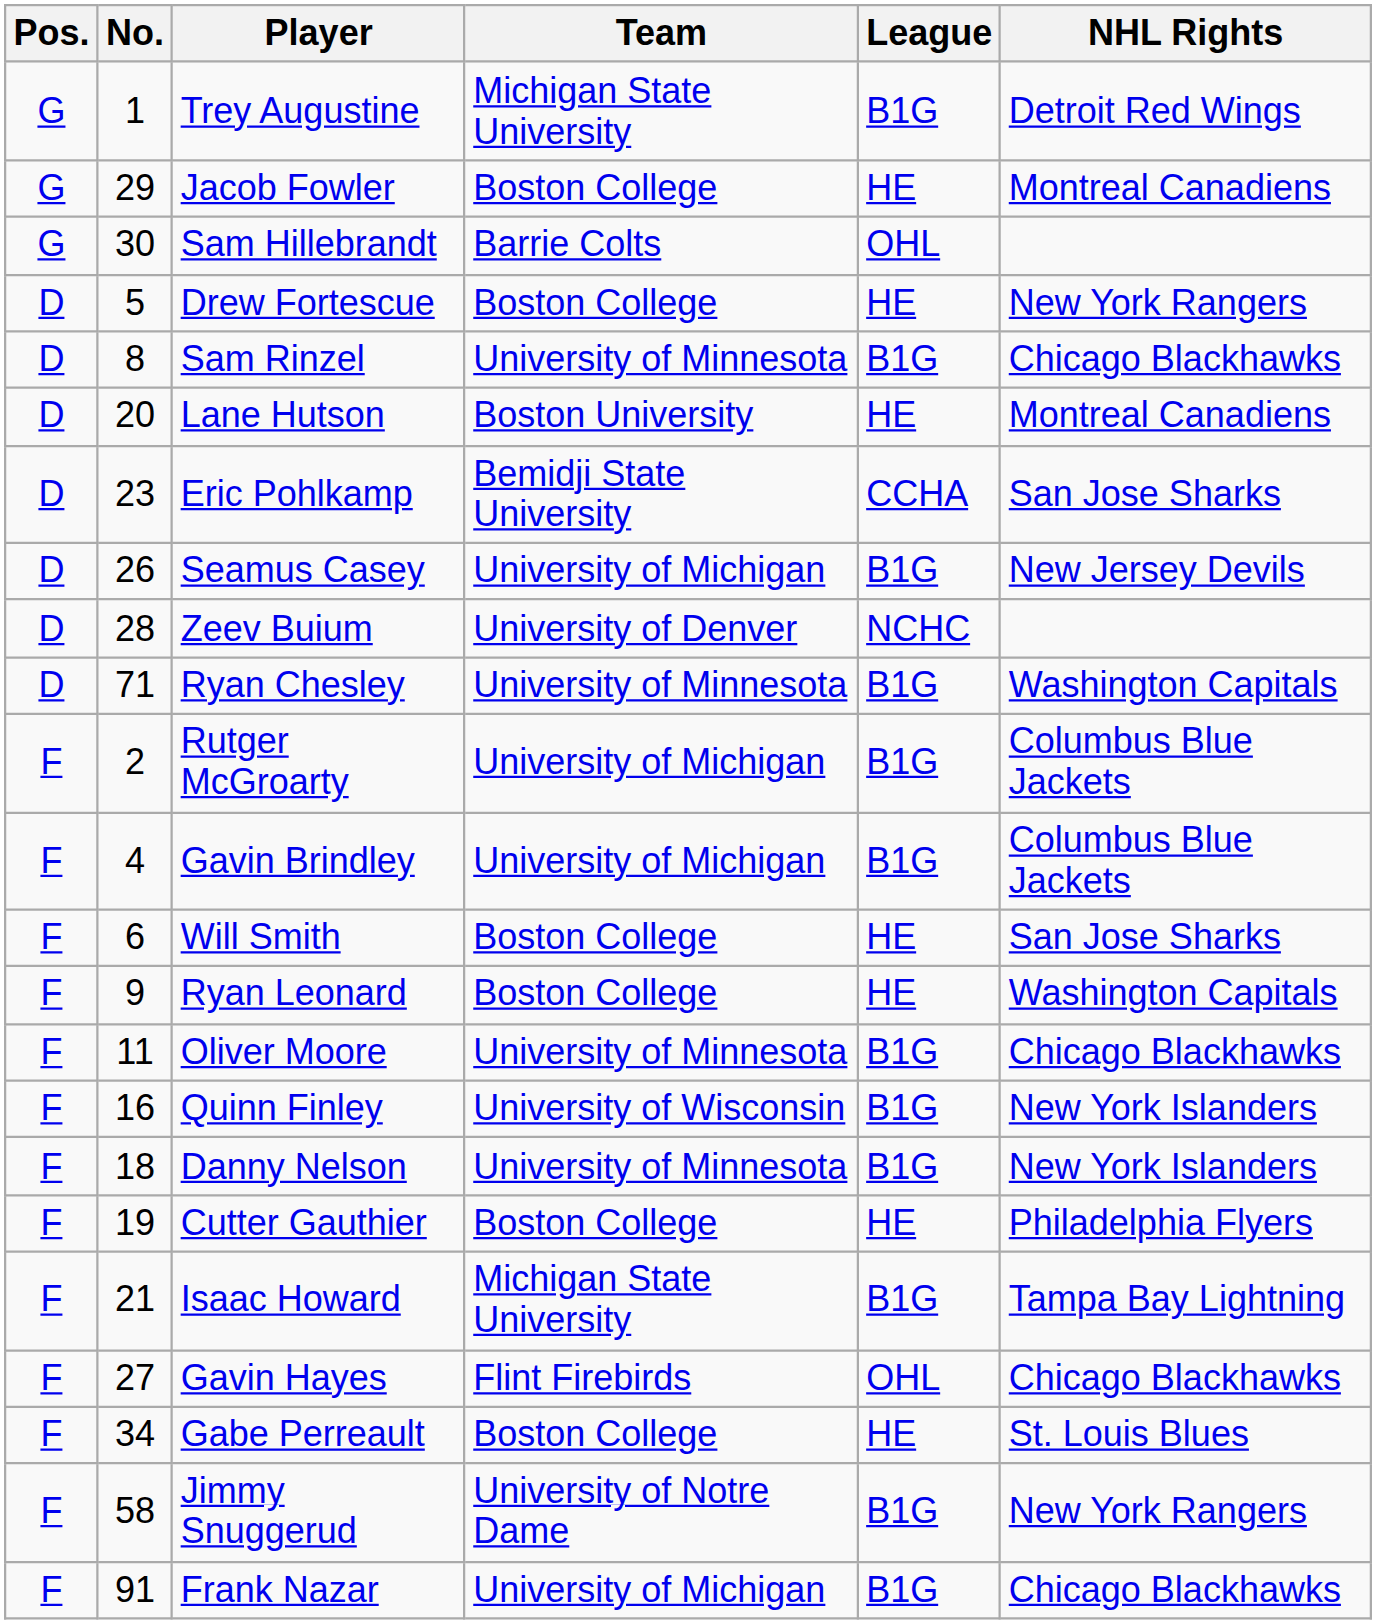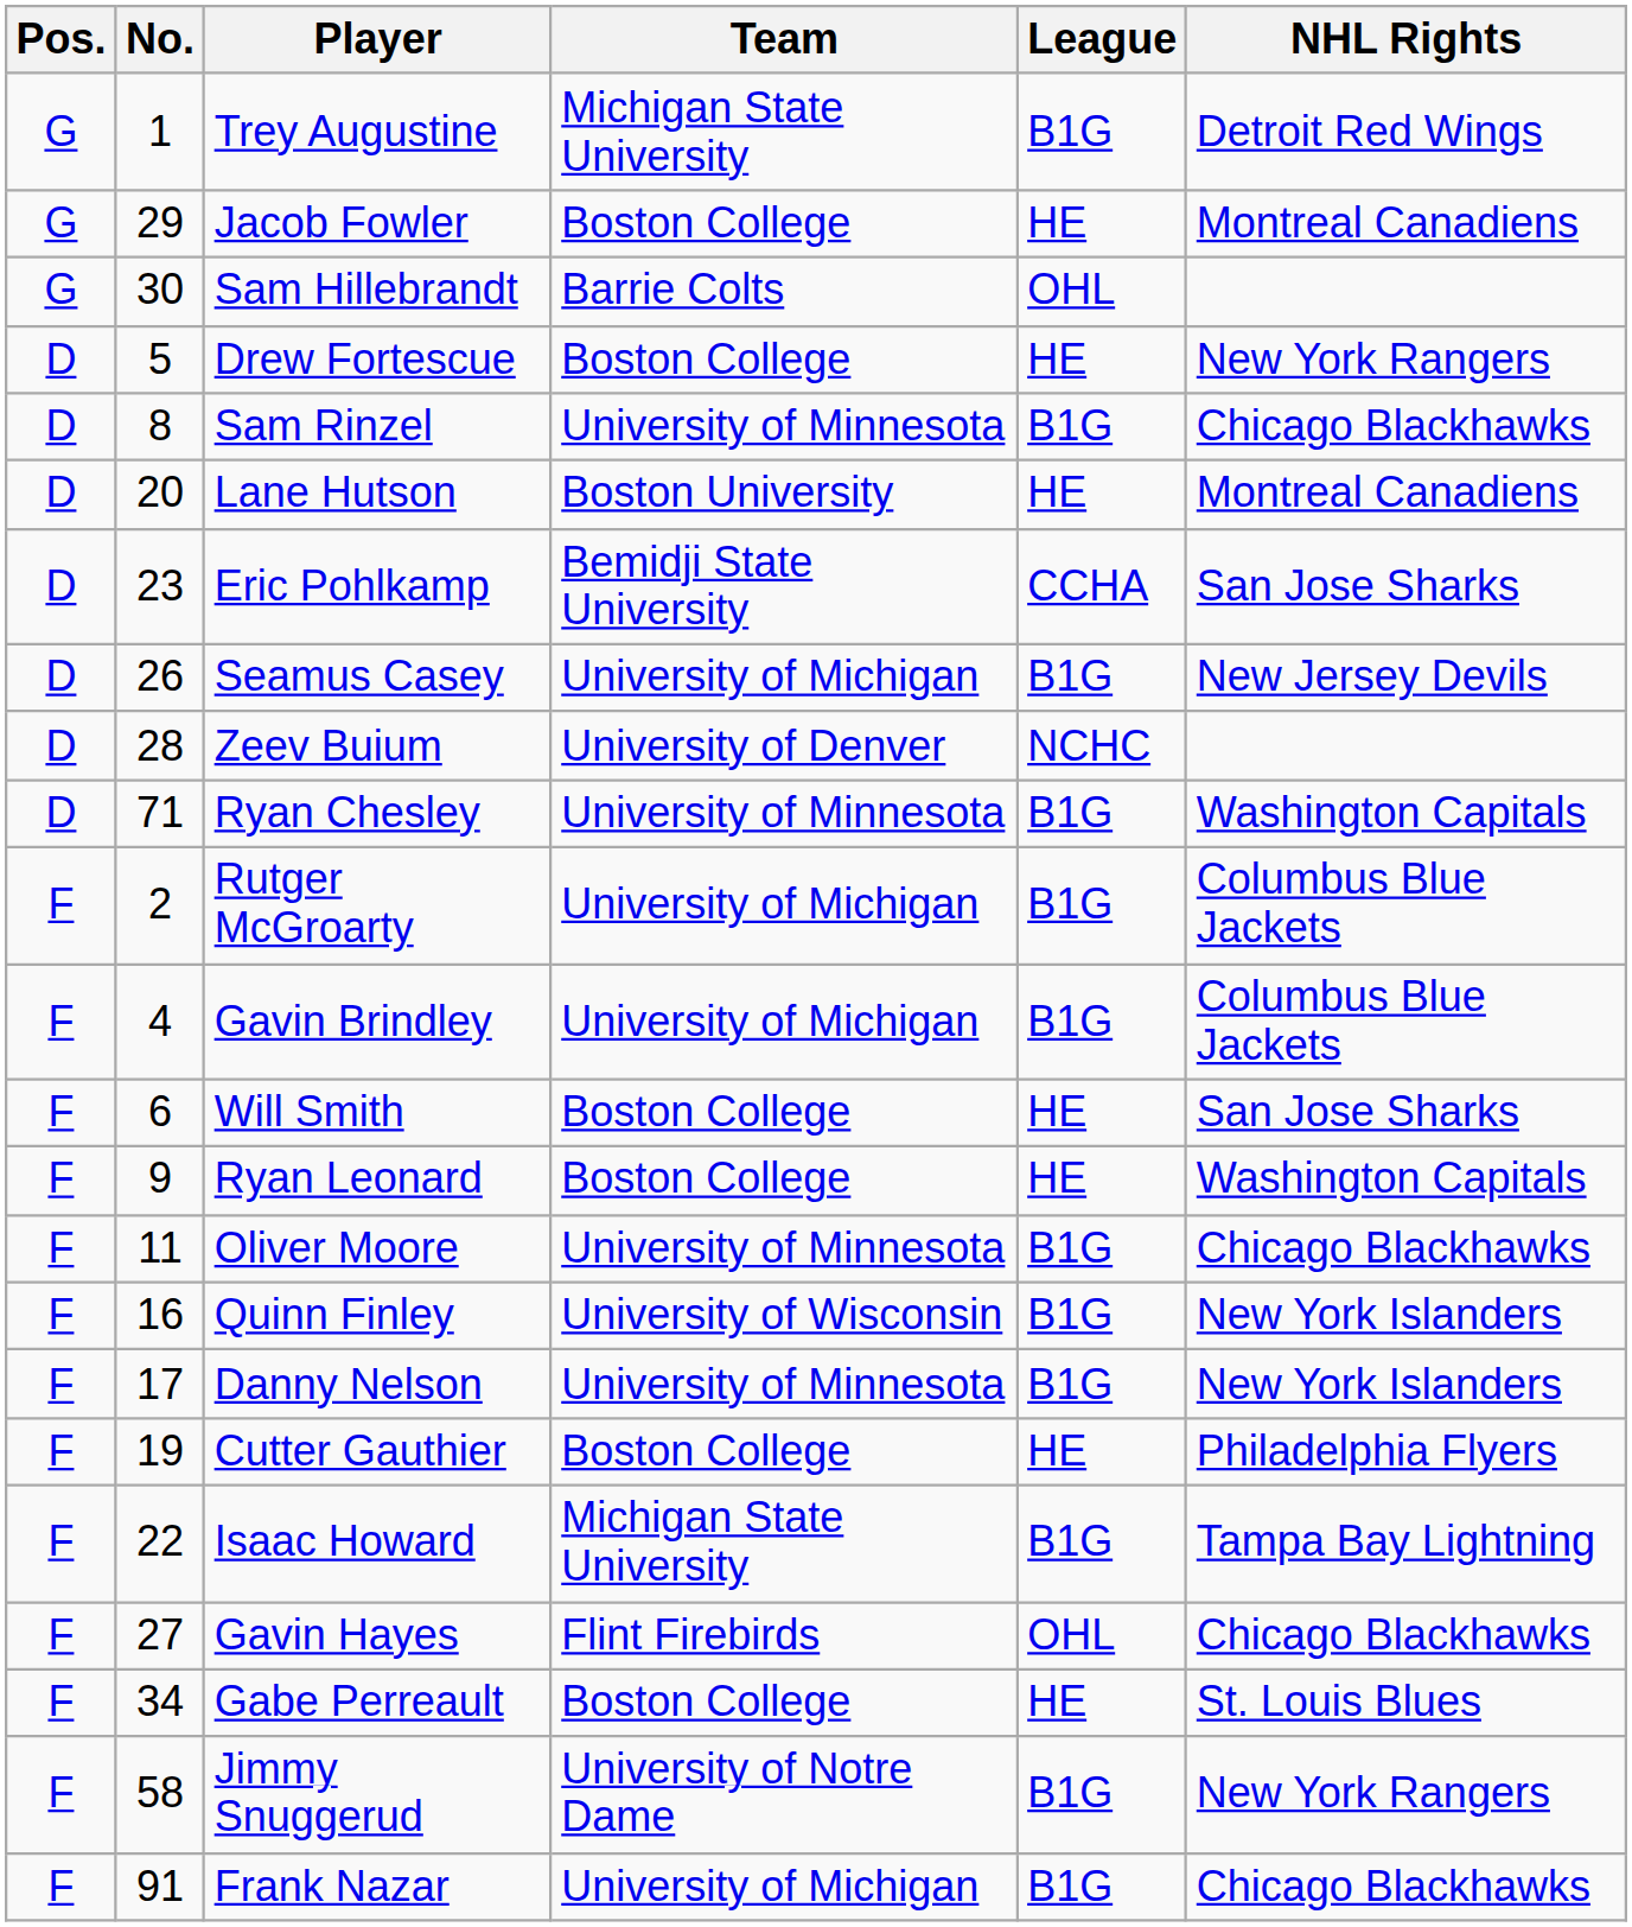Danny Nelson | No.: 18 -> 17
Isaac Howard | No.: 21 -> 22
